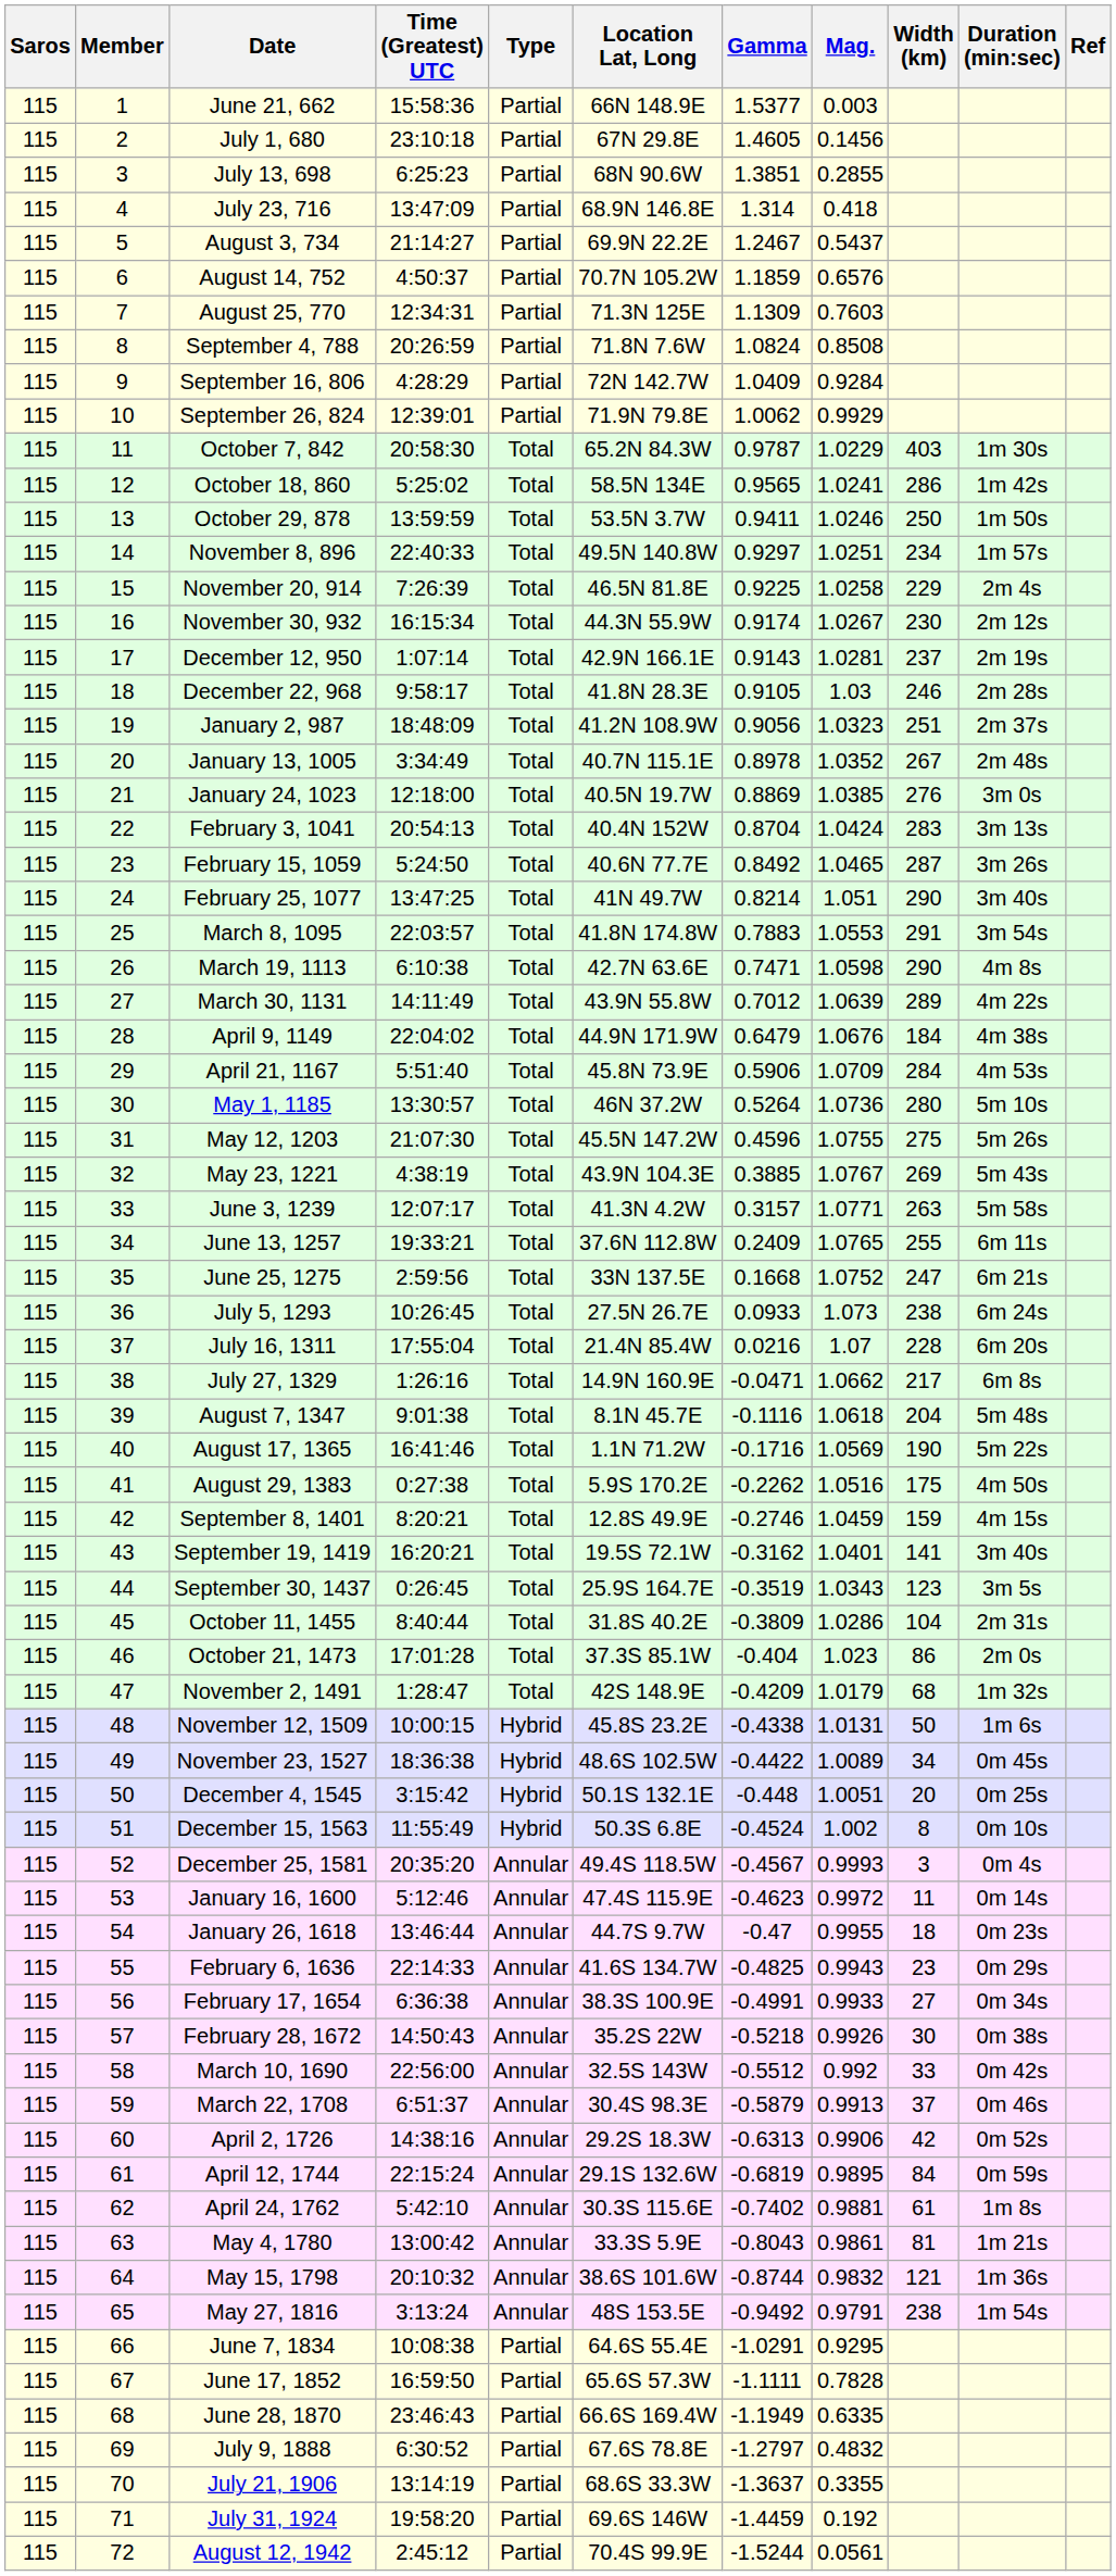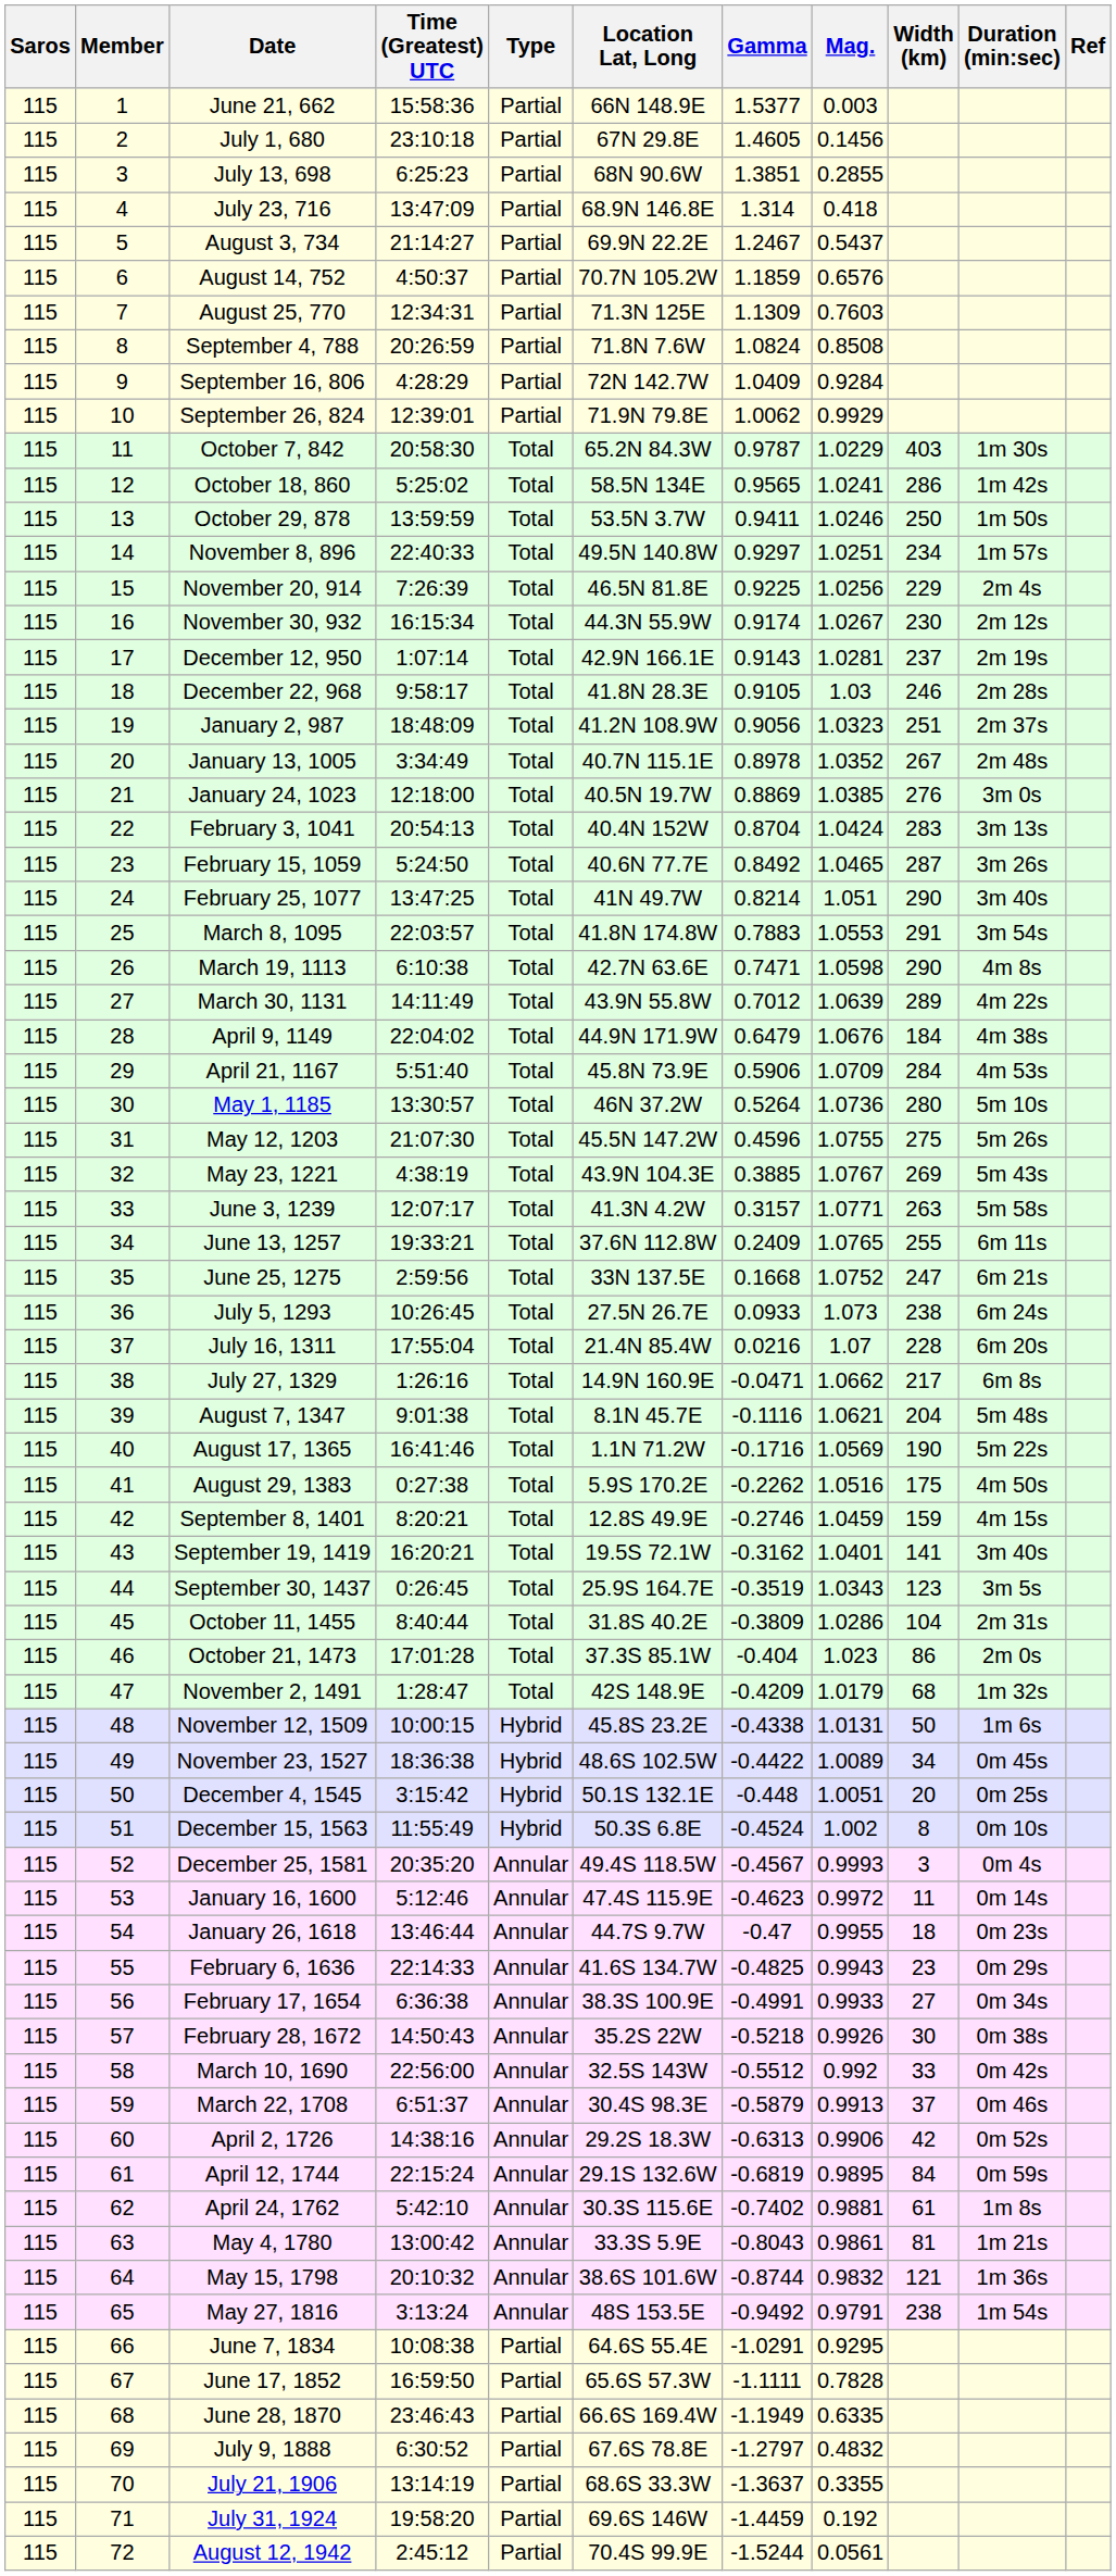November 20, 914 | Mag.: 1.0258 -> 1.0256
August 7, 1347 | Mag.: 1.0618 -> 1.0621
